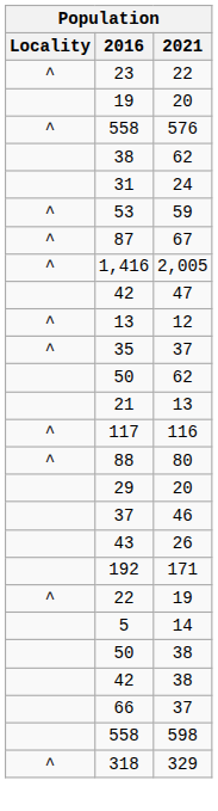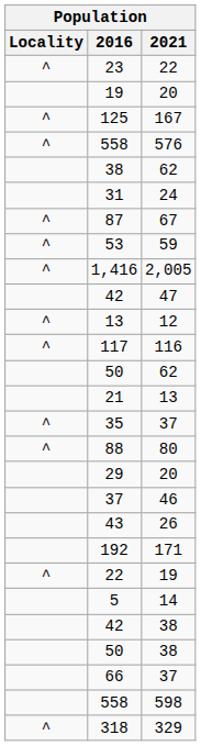+ row: ^ | 125 | 167
rows swapped: 53 <-> 87
rows swapped: 35 <-> 117
rows swapped: 50 / 38 <-> 42 / 38
